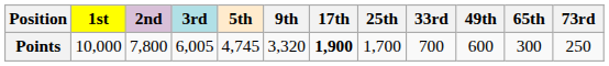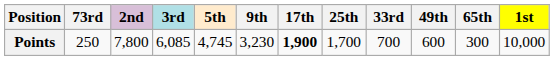columns swapped: 1st <-> 73rd
Points | 3rd: 6,005 -> 6,085
Points | 9th: 3,320 -> 3,230
